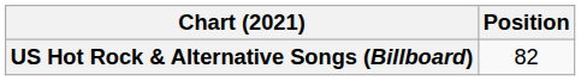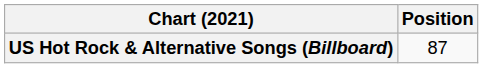US Hot Rock & Alternative Songs (Billboard) | Position: 82 -> 87
